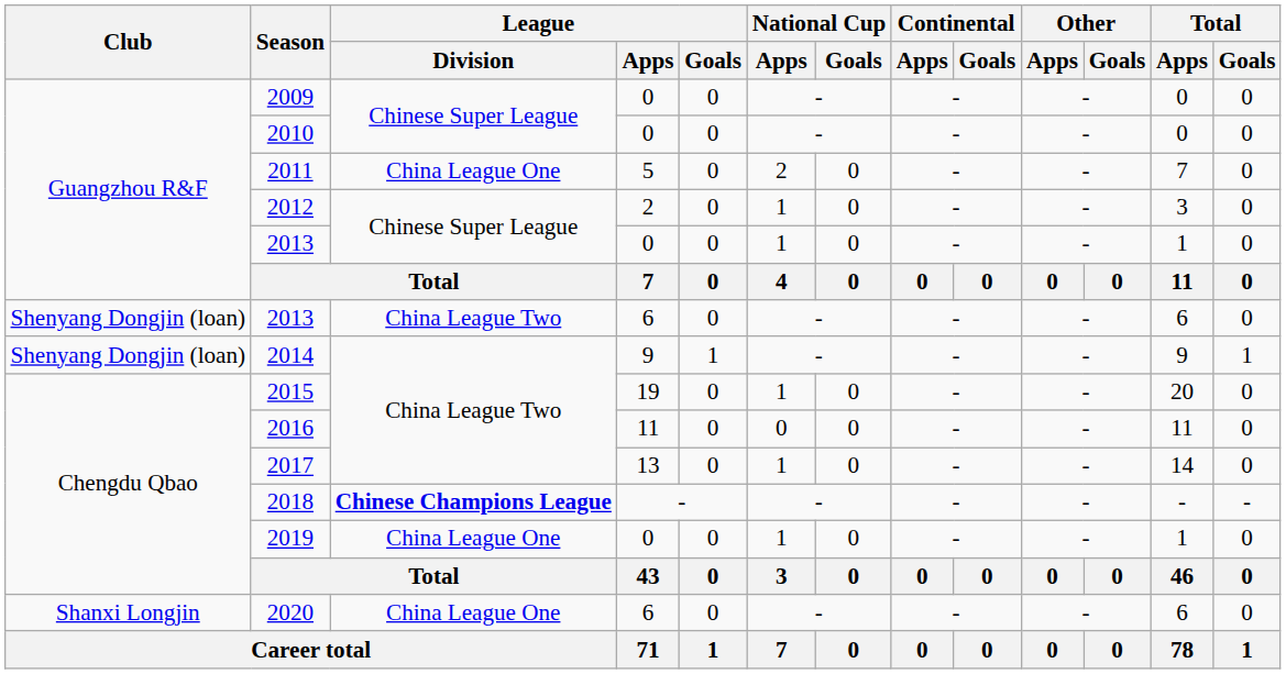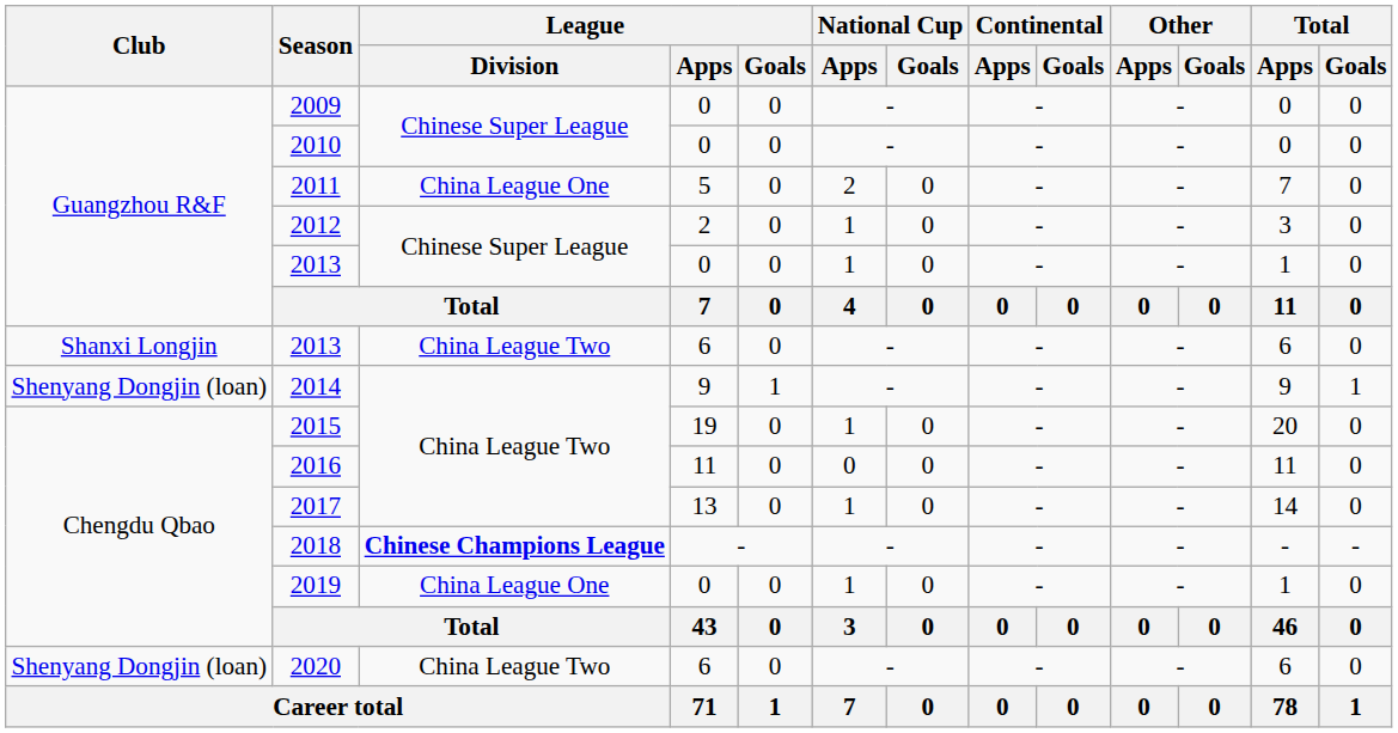2013 / 6 | Club: Shenyang Dongjin (loan) -> Shanxi Longjin
2020 | Club: Shanxi Longjin -> Shenyang Dongjin (loan)
2020 | League / Division: China League One -> China League Two
